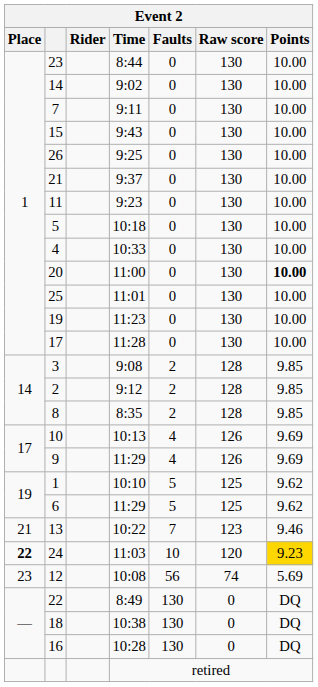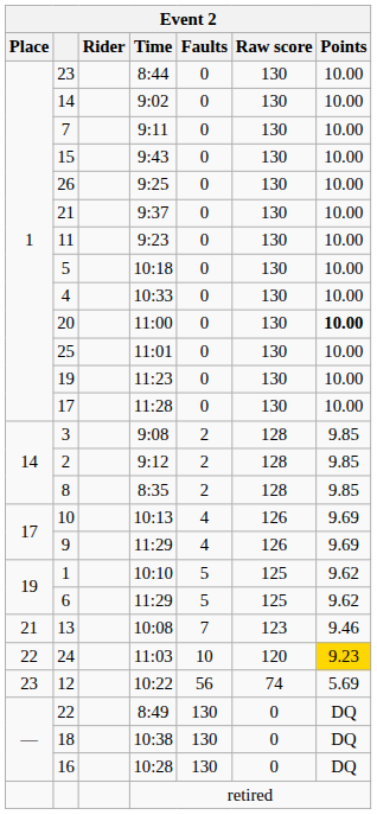13 | Time: 10:22 -> 10:08
24 | Place: bold -> normal
12 | Time: 10:08 -> 10:22
